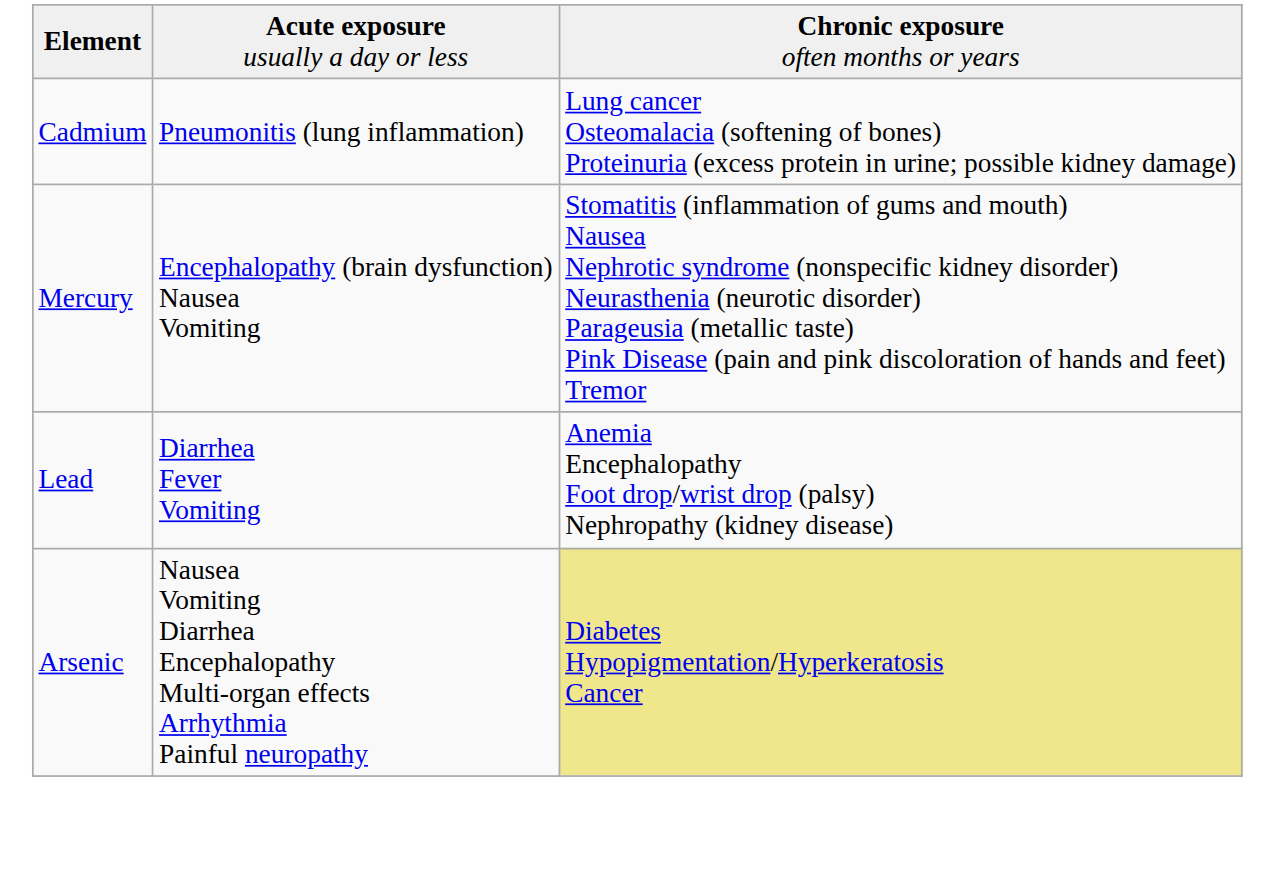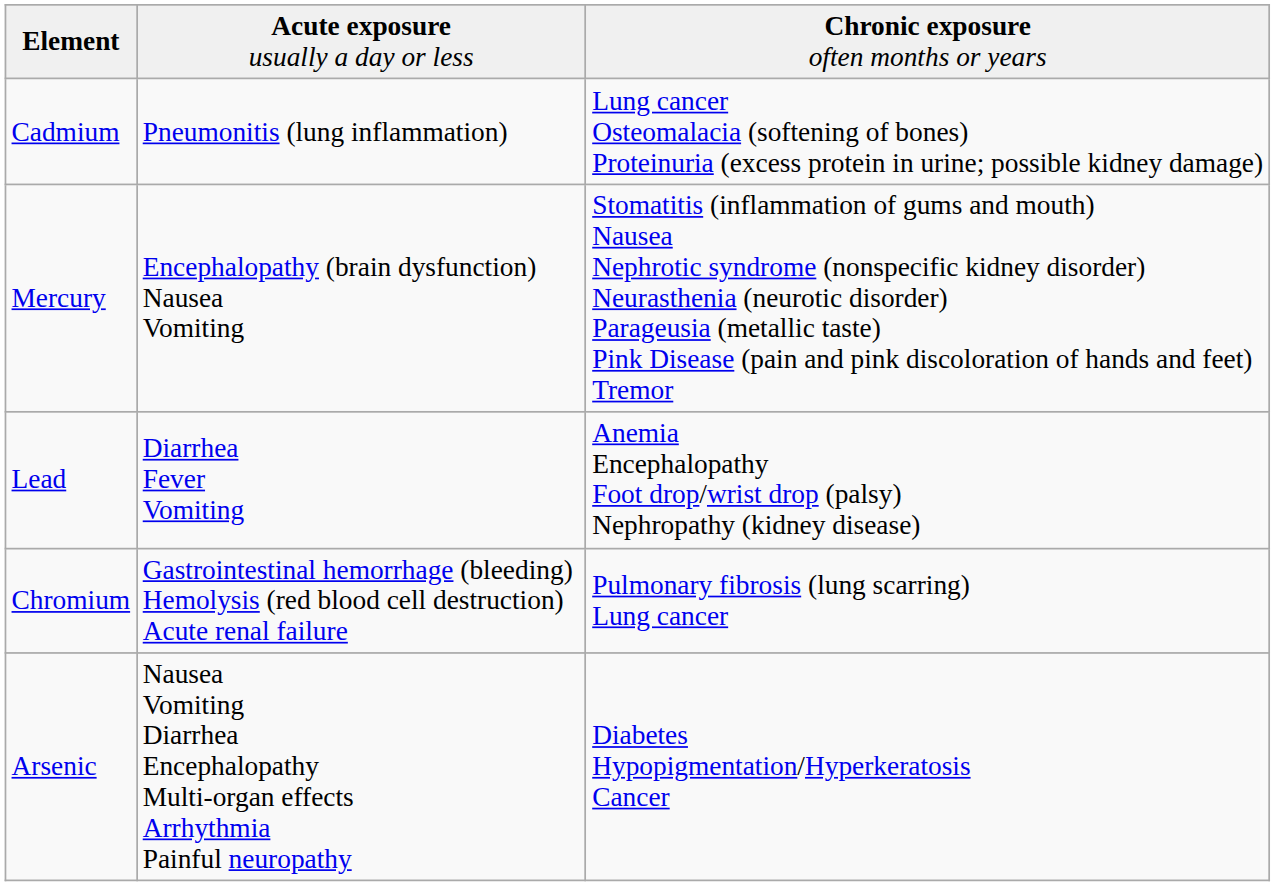+ row: Chromium | Gastrointestinal hemorrhage (bleeding) Hemolysis (red blood cell destruction) Acute renal failure | Pulmonary fibrosis (lung scarring) Lung cancer
Arsenic | column 3: khaki background -> no background
